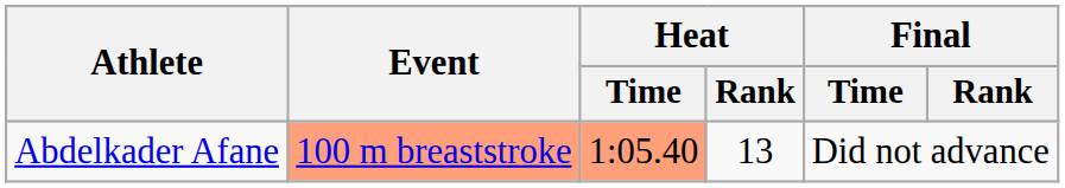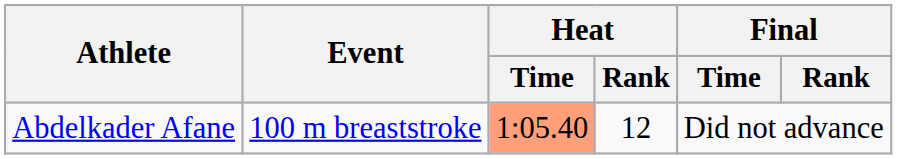Abdelkader Afane | Event: lightsalmon background -> no background
Abdelkader Afane | Heat / Rank: 13 -> 12
